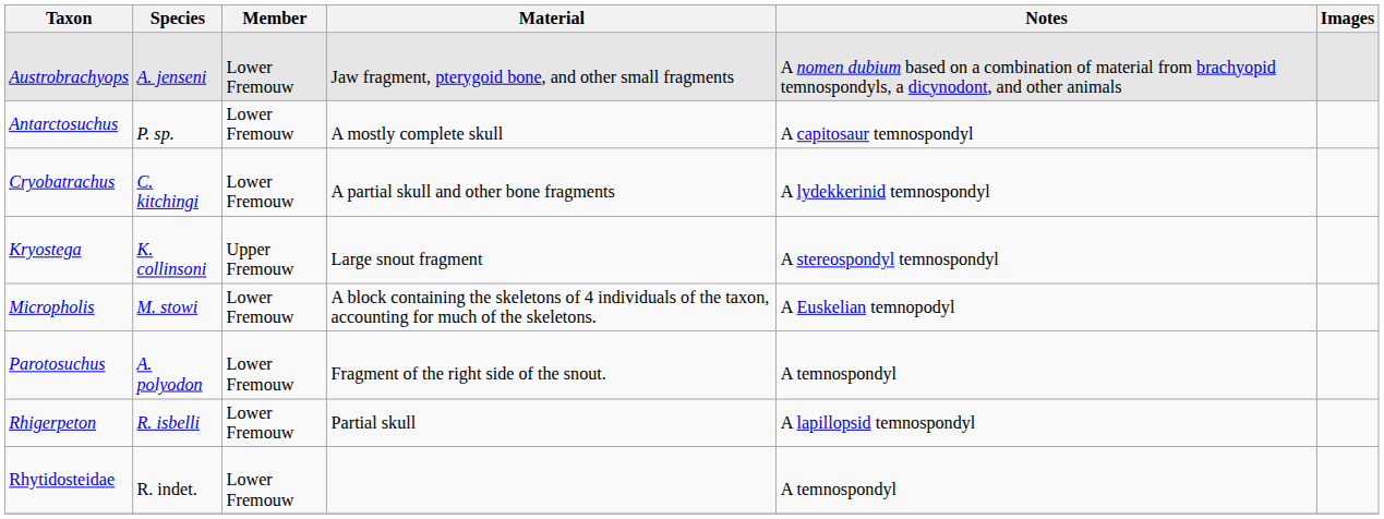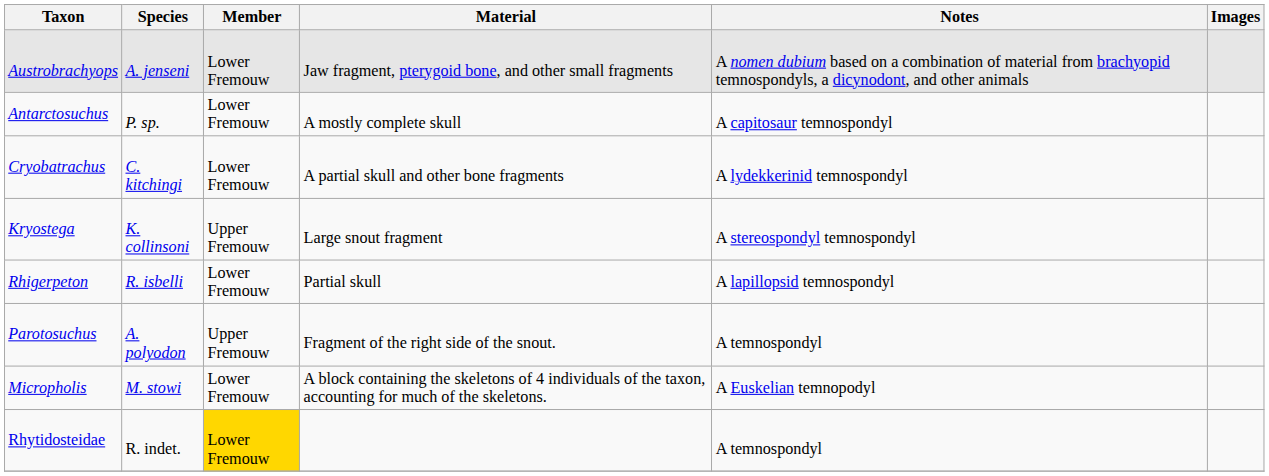rows swapped: Micropholis <-> Rhigerpeton
Parotosuchus | Member: Lower Fremouw -> Upper Fremouw
Rhytidosteidae | Member: no background -> gold background
